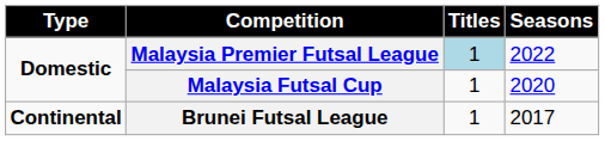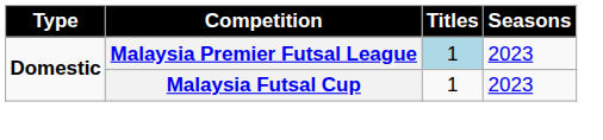Malaysia Premier Futsal League | Seasons: 2022 -> 2023
Malaysia Futsal Cup | Seasons: 2020 -> 2023
- row: Continental | Brunei Futsal League | 1 | 2017
